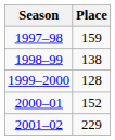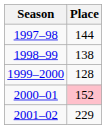1997–98 | Place: 159 -> 144
2000–01 | Place: no background -> pink background
